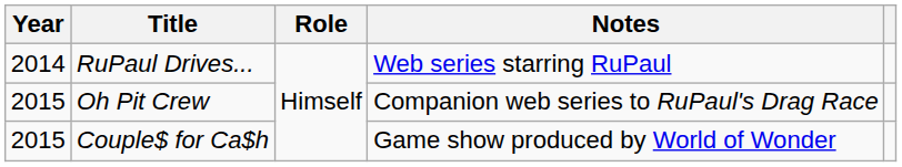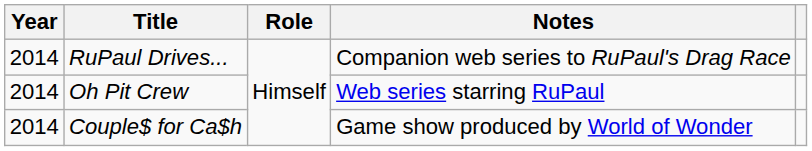RuPaul Drives... | Notes: Web series starring RuPaul -> Companion web series to RuPaul's Drag Race
Oh Pit Crew | Year: 2015 -> 2014
Oh Pit Crew | Notes: Companion web series to RuPaul's Drag Race -> Web series starring RuPaul
Couple$ for Ca$h | Year: 2015 -> 2014
